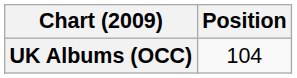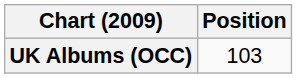UK Albums (OCC) | Position: 104 -> 103
